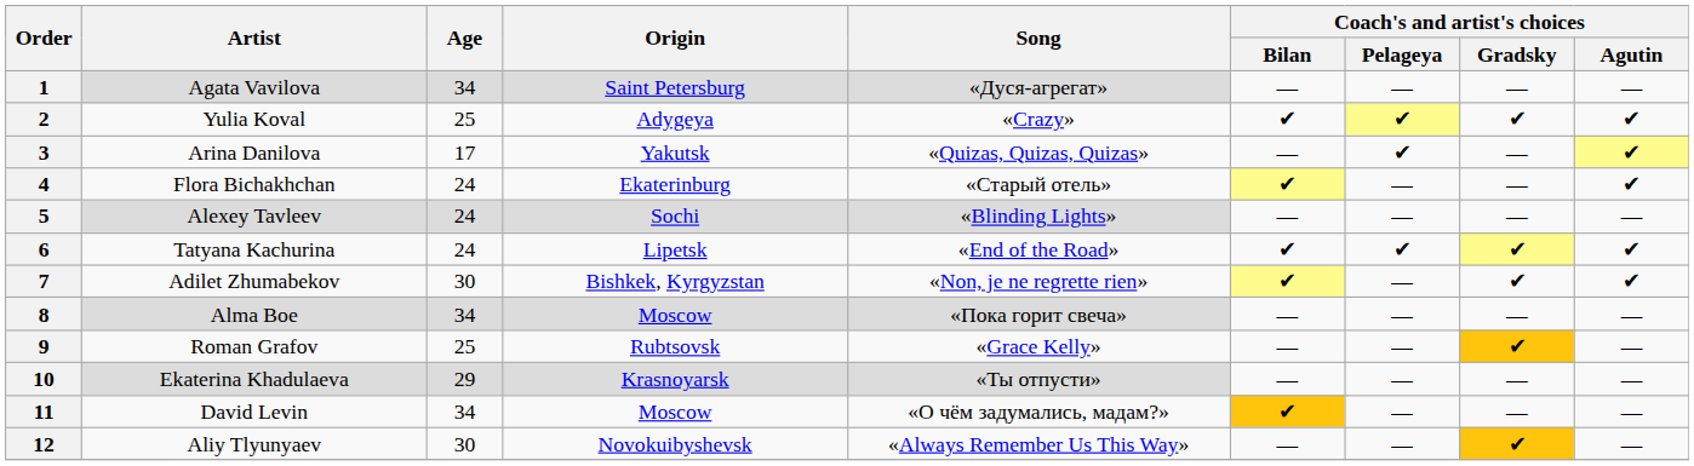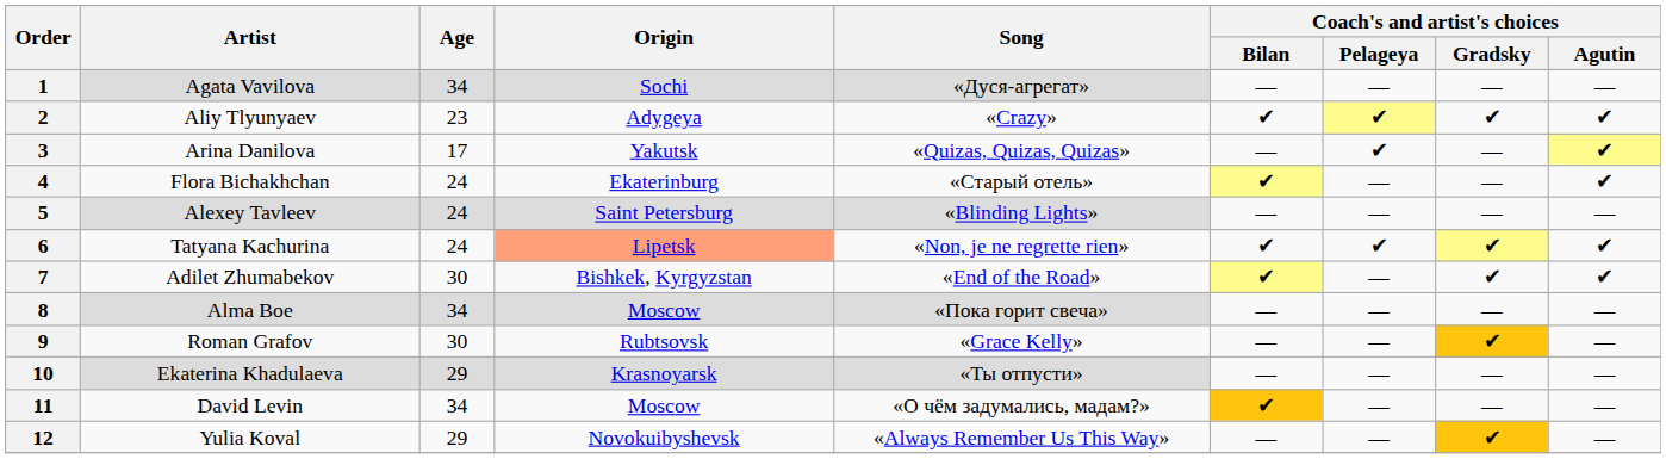1 | Origin: Saint Petersburg -> Sochi
2 | Artist: Yulia Koval -> Aliy Tlyunyaev
2 | Age: 25 -> 23
5 | Origin: Sochi -> Saint Petersburg
6 | Origin: no background -> lightsalmon background
6 | Song: «End of the Road» -> «Non, je ne regrette rien»
7 | Song: «Non, je ne regrette rien» -> «End of the Road»
9 | Age: 25 -> 30
12 | Artist: Aliy Tlyunyaev -> Yulia Koval
12 | Age: 30 -> 29
